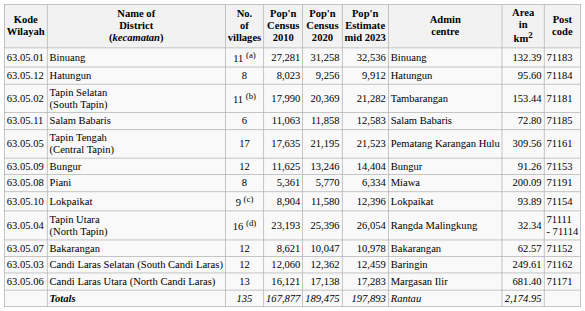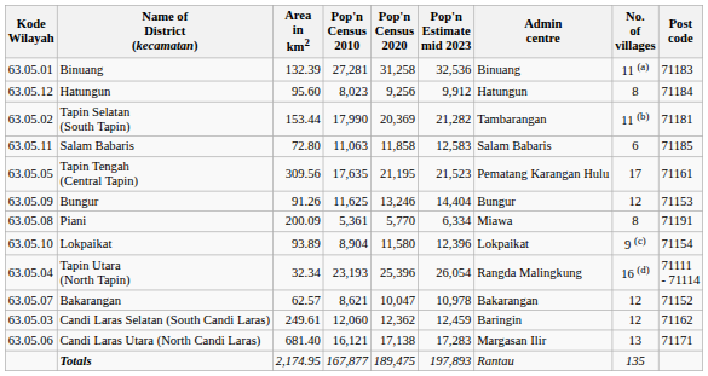columns swapped: Area in km2 <-> No. of villages
